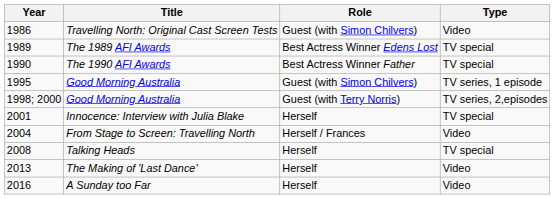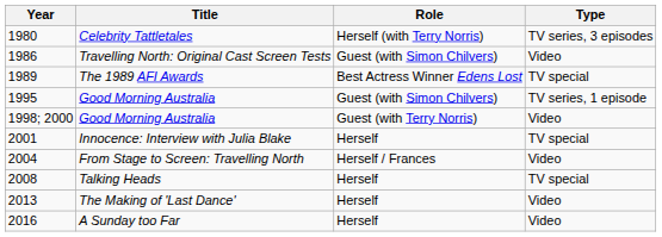+ row: 1980 | Celebrity Tattletales | Herself (with Terry Norris) | TV series, 3 episodes
- row: 1990 | The 1990 AFI Awards | Best Actress Winner Father | TV special
1998; 2000 / Good Morning Australia | Type: TV series, 2,episodes -> Video
